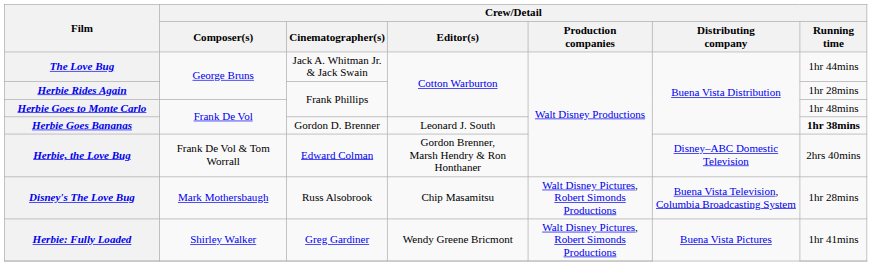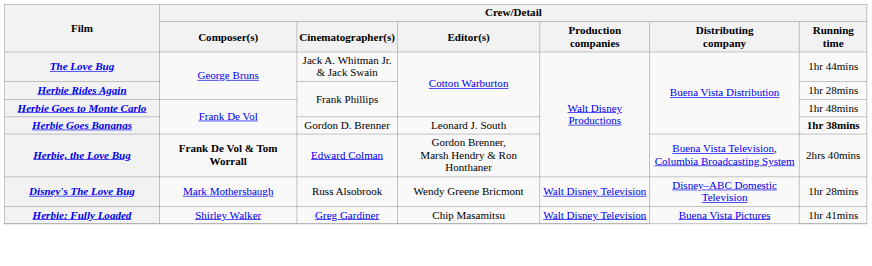Herbie, the Love Bug | Crew/Detail / Composer(s): normal -> bold
Herbie, the Love Bug | Crew/Detail / Distributing company: Disney–ABC Domestic Television -> Buena Vista Television, Columbia Broadcasting System
Disney's The Love Bug | Crew/Detail / Editor(s): Chip Masamitsu -> Wendy Greene Bricmont
Disney's The Love Bug | Crew/Detail / Production companies: Walt Disney Pictures, Robert Simonds Productions -> Walt Disney Television
Disney's The Love Bug | Crew/Detail / Distributing company: Buena Vista Television, Columbia Broadcasting System -> Disney–ABC Domestic Television
Herbie: Fully Loaded | Crew/Detail / Editor(s): Wendy Greene Bricmont -> Chip Masamitsu
Herbie: Fully Loaded | Crew/Detail / Production companies: Walt Disney Pictures, Robert Simonds Productions -> Walt Disney Television
